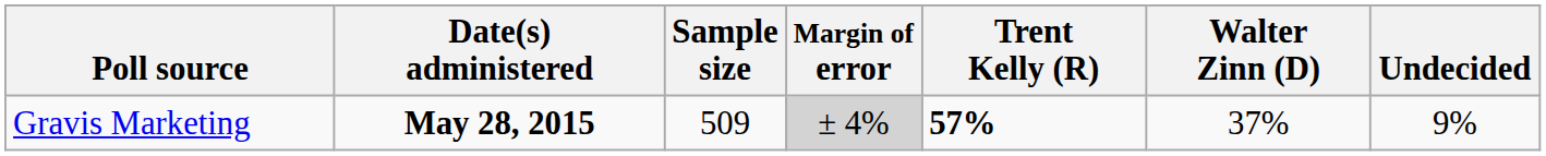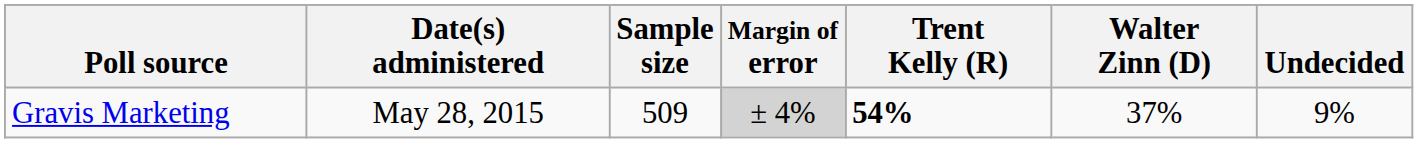Gravis Marketing | Date(s) administered: bold -> normal
Gravis Marketing | Trent Kelly (R): 57% -> 54%
